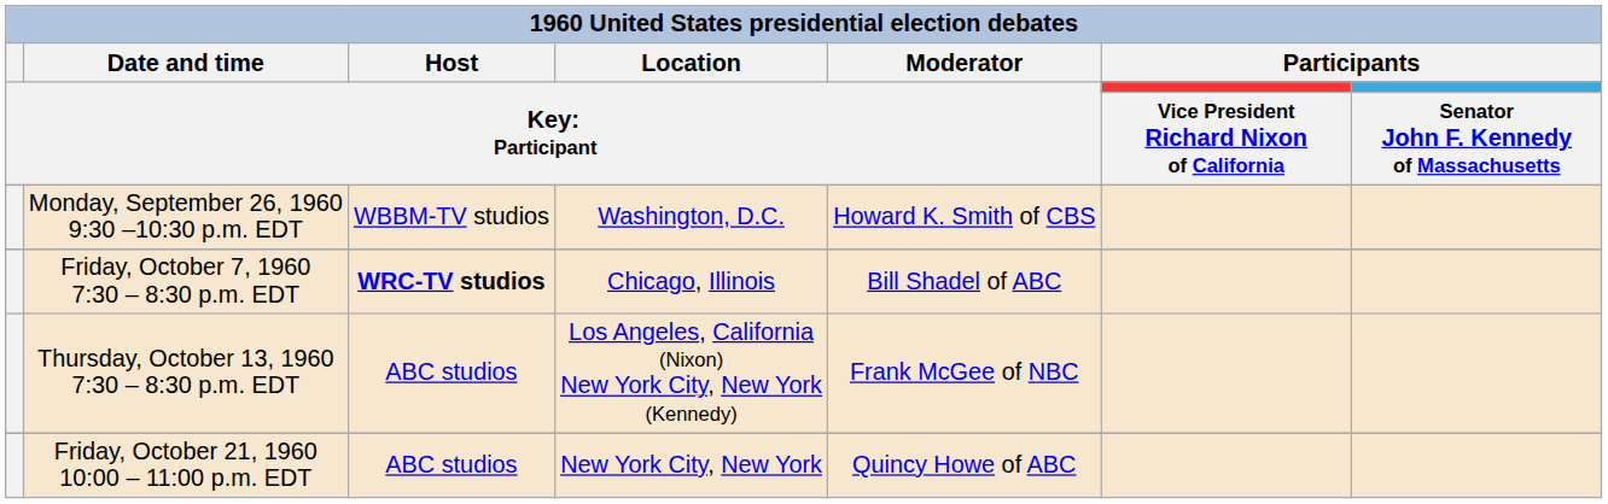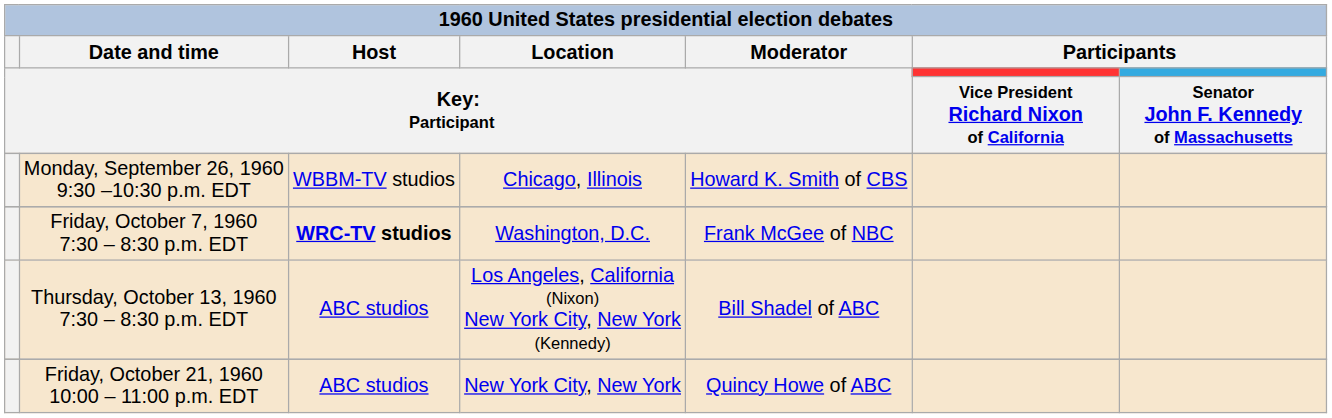Monday, September 26, 1960 9:30 –10:30 p.m. EDT | column 4: Washington, D.C. -> Chicago, Illinois
Friday, October 7, 1960 7:30 – 8:30 p.m. EDT | column 4: Chicago, Illinois -> Washington, D.C.
Friday, October 7, 1960 7:30 – 8:30 p.m. EDT | column 5: Bill Shadel of ABC -> Frank McGee of NBC
Thursday, October 13, 1960 7:30 – 8:30 p.m. EDT | column 5: Frank McGee of NBC -> Bill Shadel of ABC
